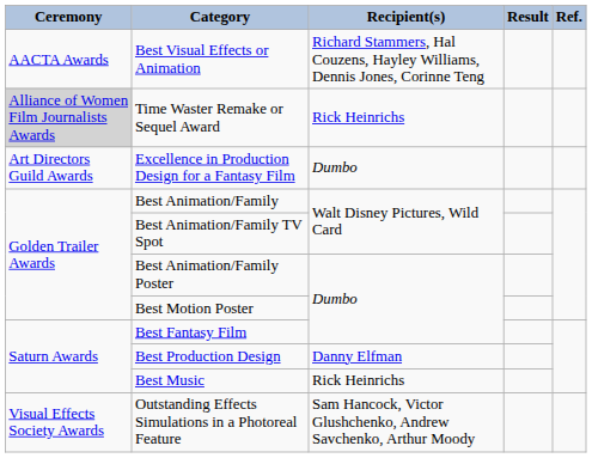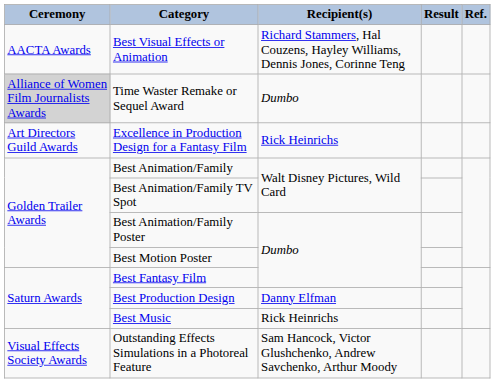Time Waster Remake or Sequel Award | Recipient(s): Rick Heinrichs -> Dumbo
Excellence in Production Design for a Fantasy Film | Recipient(s): Dumbo -> Rick Heinrichs
